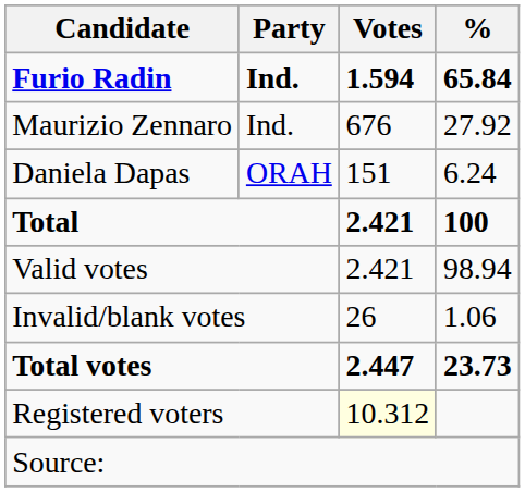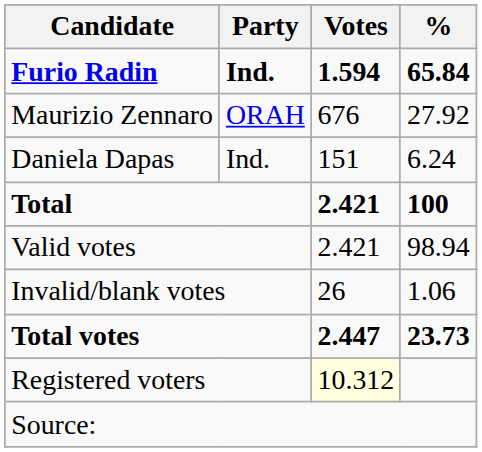Maurizio Zennaro | Party: Ind. -> ORAH
Daniela Dapas | Party: ORAH -> Ind.
